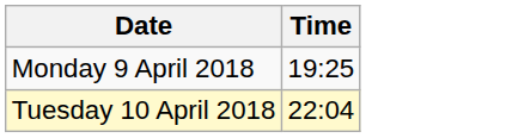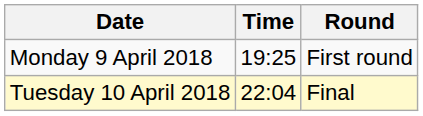+ column: Round | First round | Final
